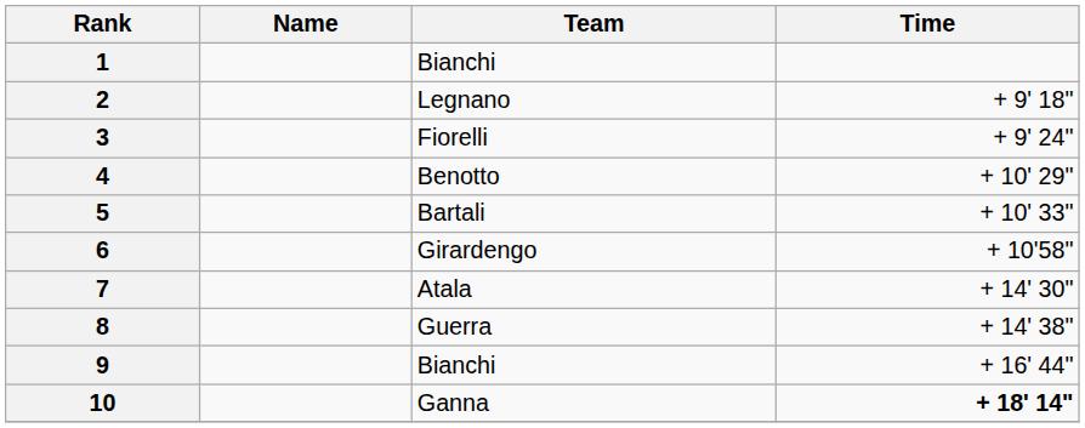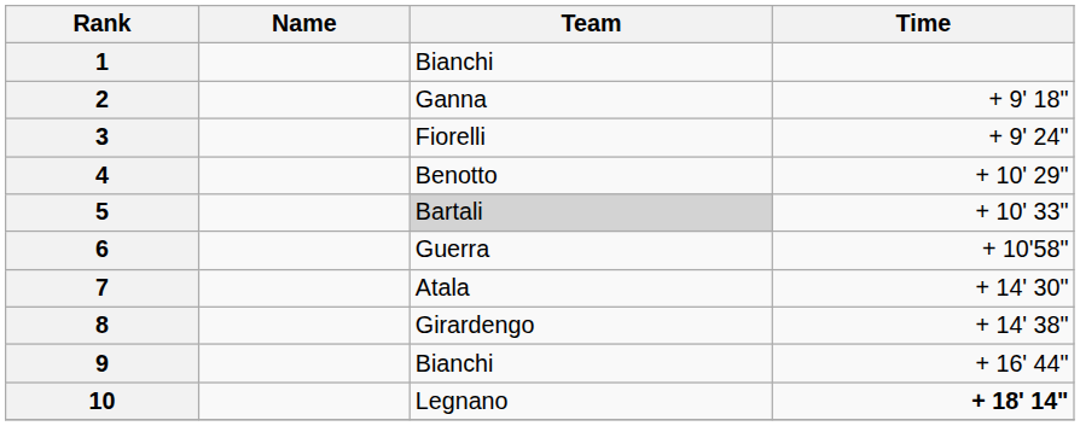2 | Team: Legnano -> Ganna
5 | Team: no background -> lightgrey background
6 | Team: Girardengo -> Guerra
8 | Team: Guerra -> Girardengo
10 | Team: Ganna -> Legnano
